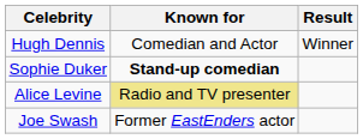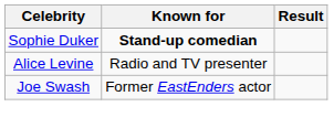- row: Hugh Dennis | Comedian and Actor | Winner
Alice Levine | Known for: khaki background -> no background
